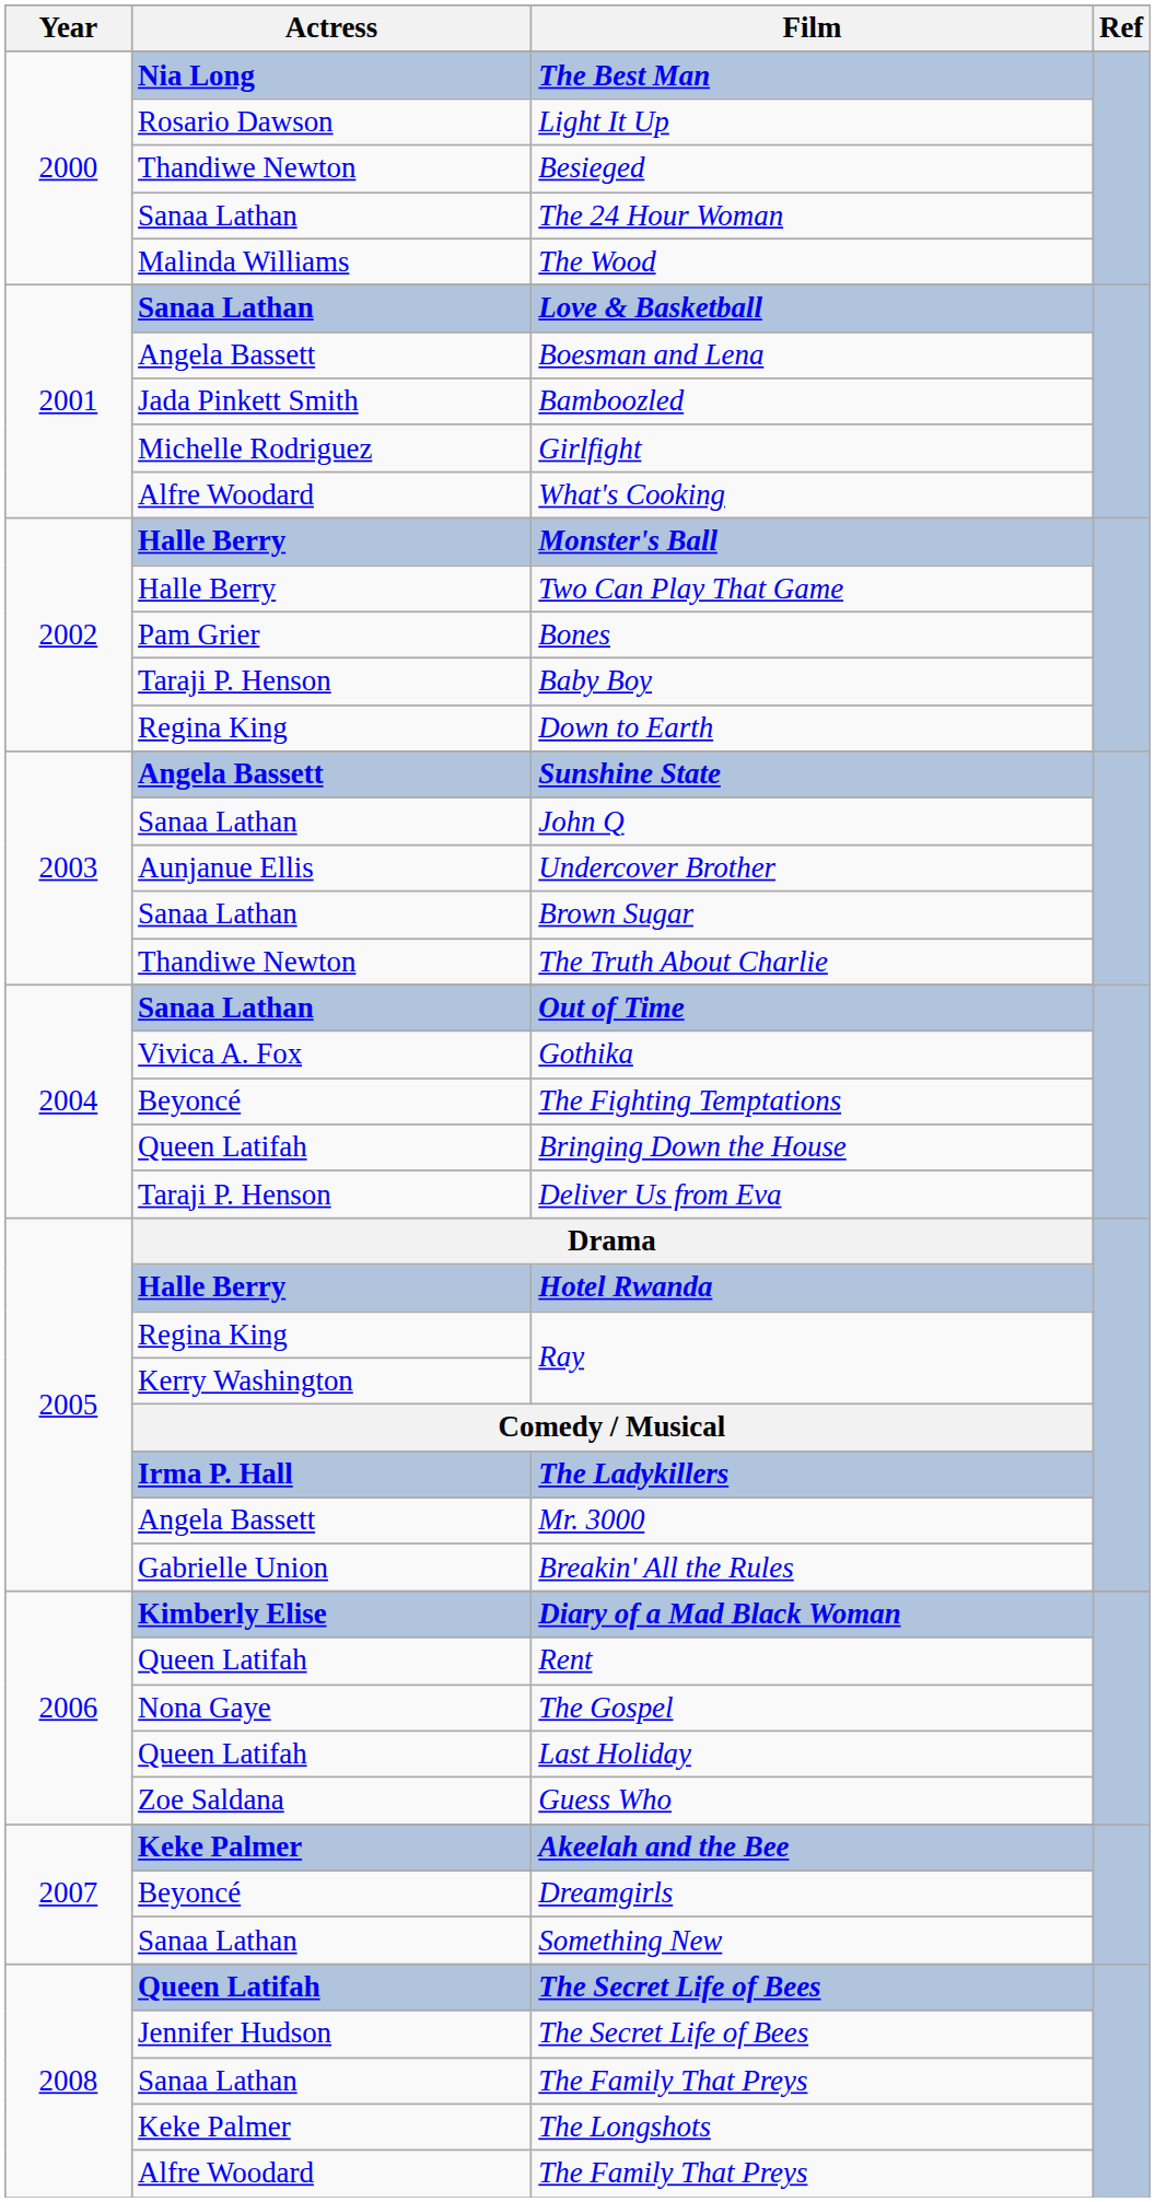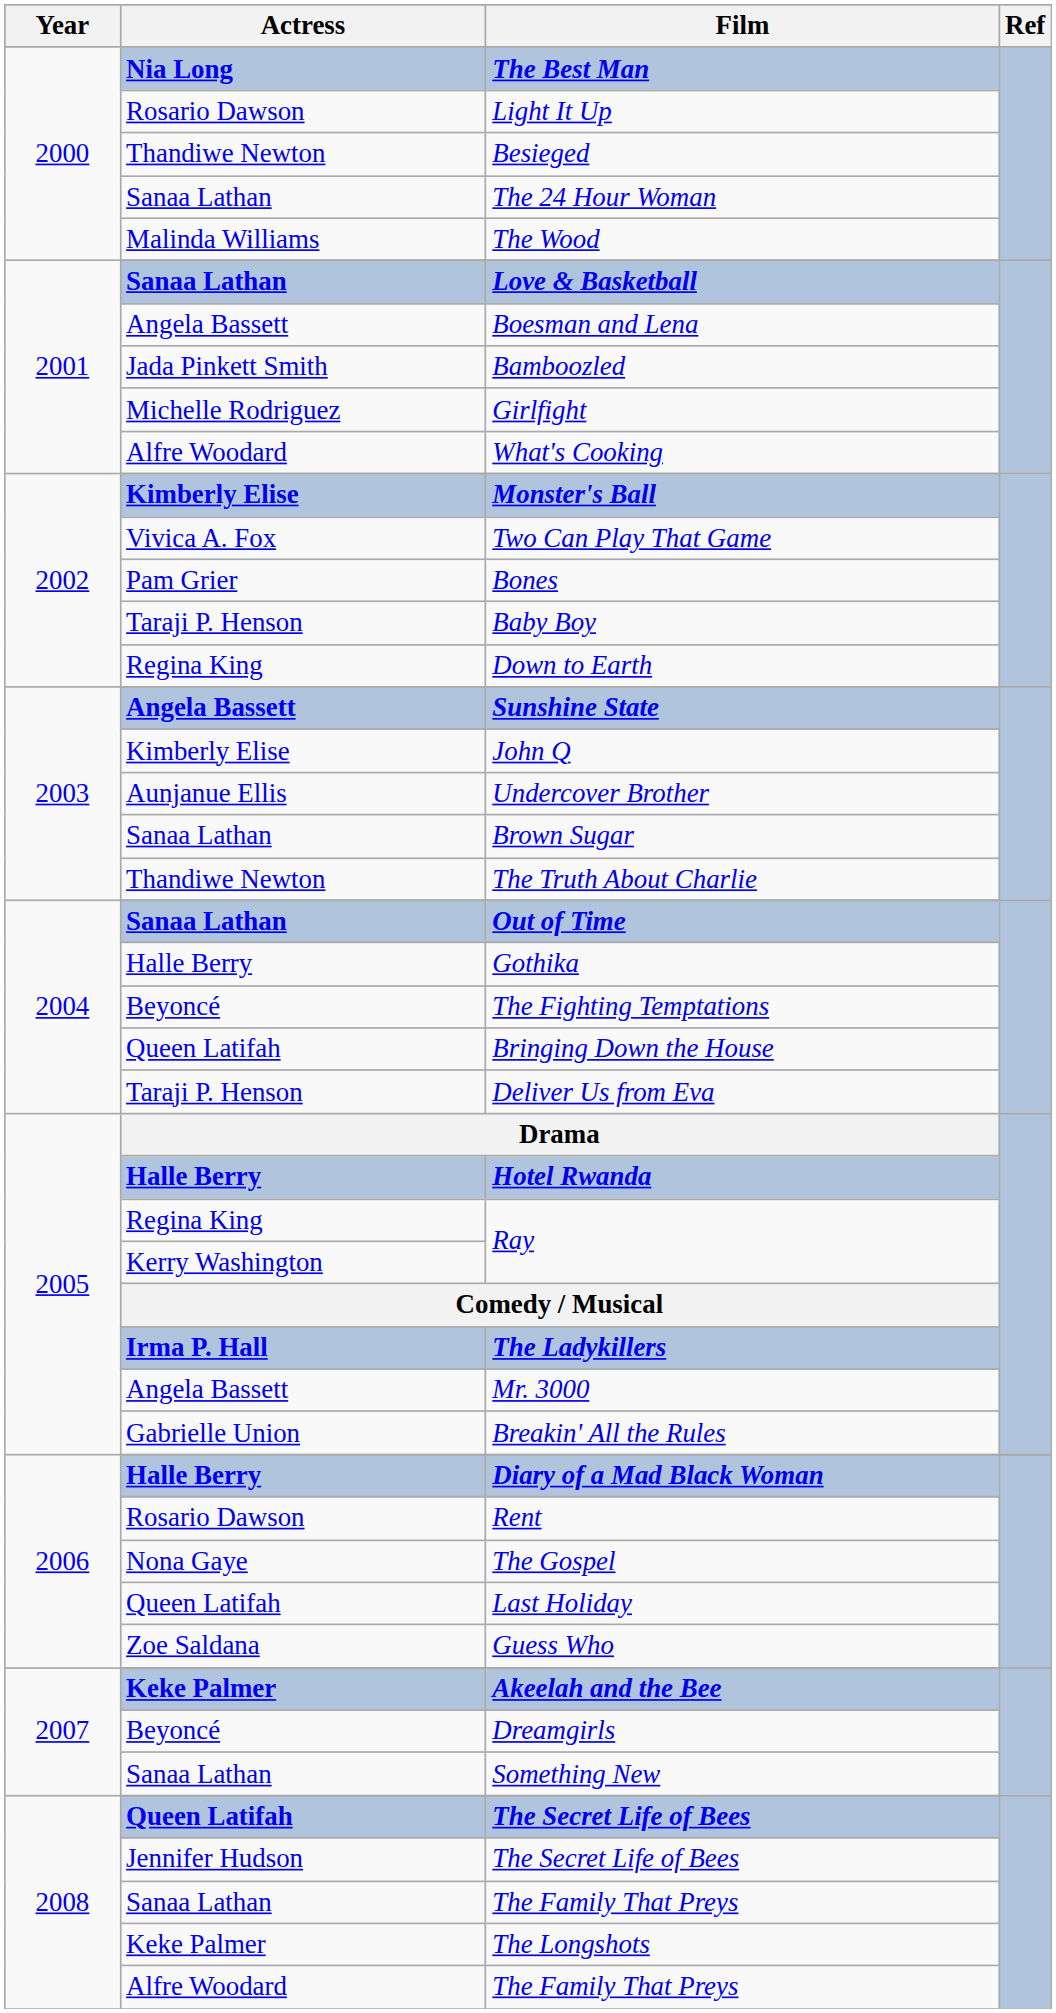Monster's Ball | Actress: Halle Berry -> Kimberly Elise
Two Can Play That Game | Actress: Halle Berry -> Vivica A. Fox
John Q | Actress: Sanaa Lathan -> Kimberly Elise
Gothika | Actress: Vivica A. Fox -> Halle Berry
Diary of a Mad Black Woman | Actress: Kimberly Elise -> Halle Berry
Rent | Actress: Queen Latifah -> Rosario Dawson
